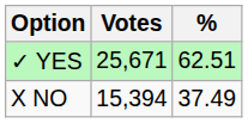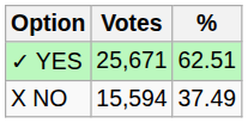X NO | Votes: 15,394 -> 15,594
